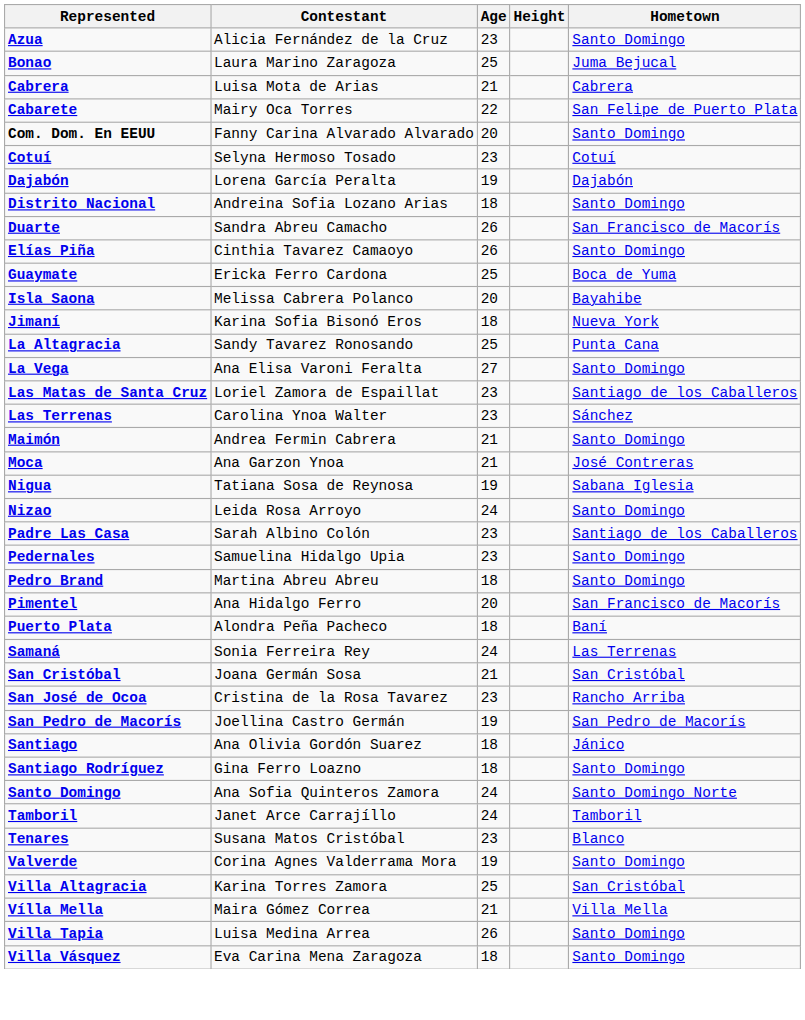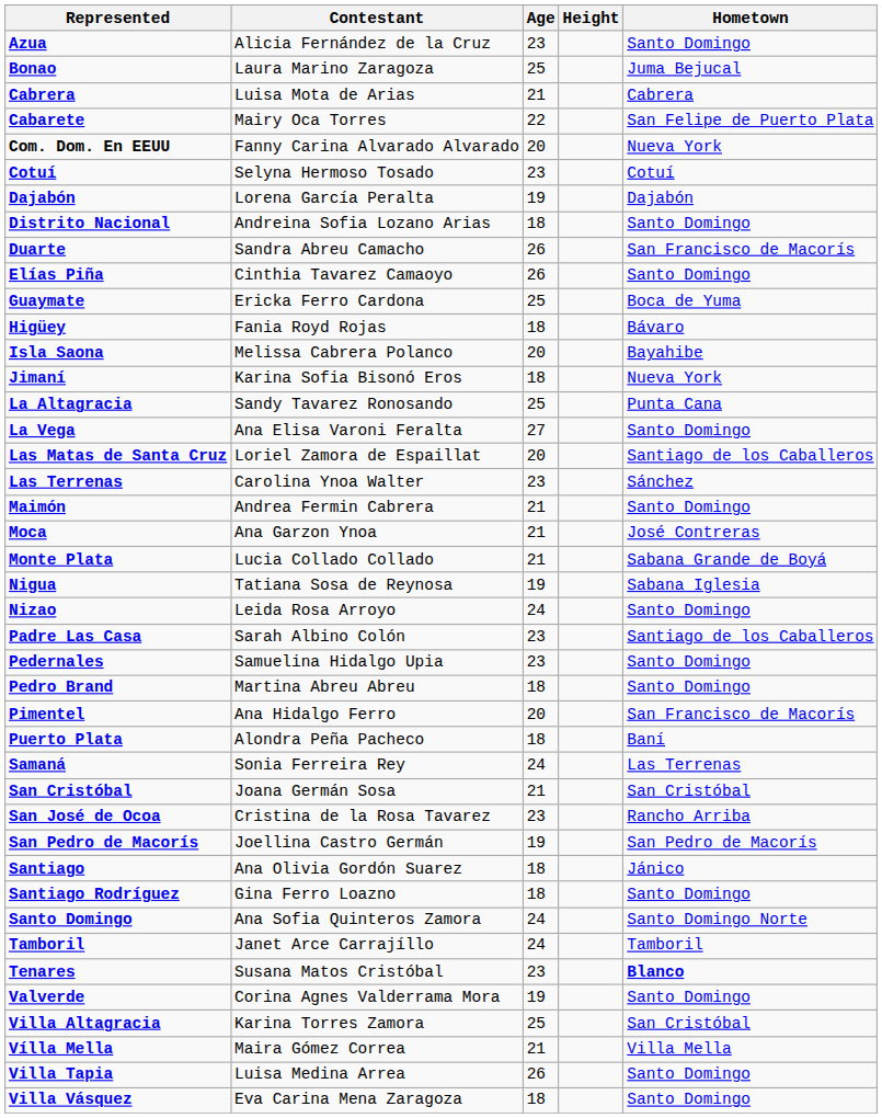Com. Dom. En EEUU | Hometown: Santo Domingo -> Nueva York
+ row: Higüey | Fania Royd Rojas | 18 | Bávaro
Las Matas de Santa Cruz | Age: 23 -> 20
+ row: Monte Plata | Lucia Collado Collado | 21 | Sabana Grande de Boyá
Tenares | Hometown: normal -> bold
